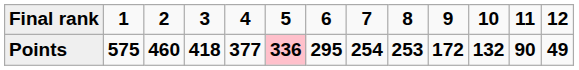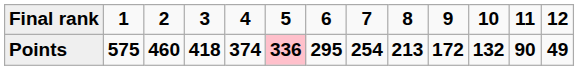Points | column 5: 377 -> 374
Points | column 9: 253 -> 213
